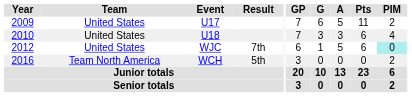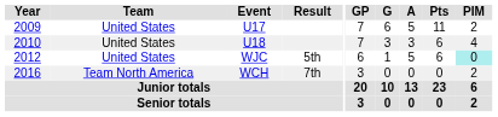WJC | Result: 7th -> 5th
WCH | Result: 5th -> 7th
